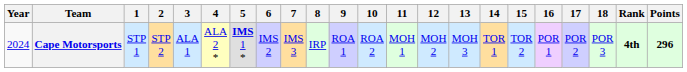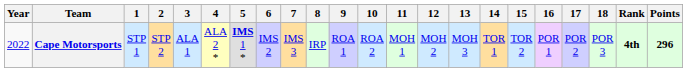Cape Motorsports | Year: 2024 -> 2022
